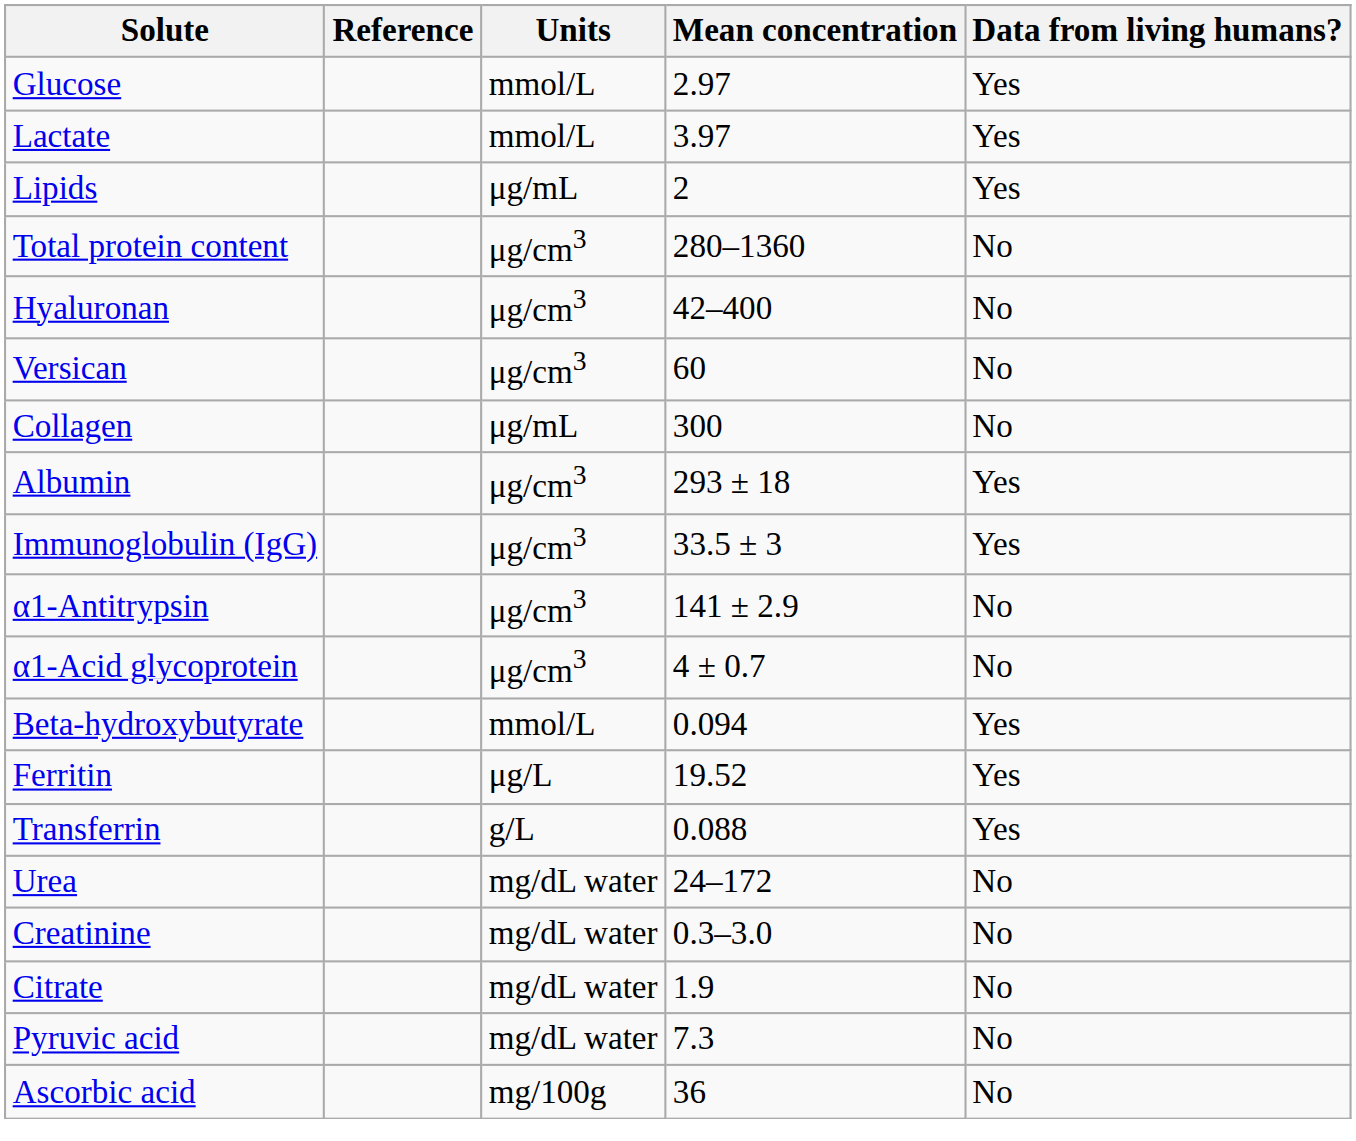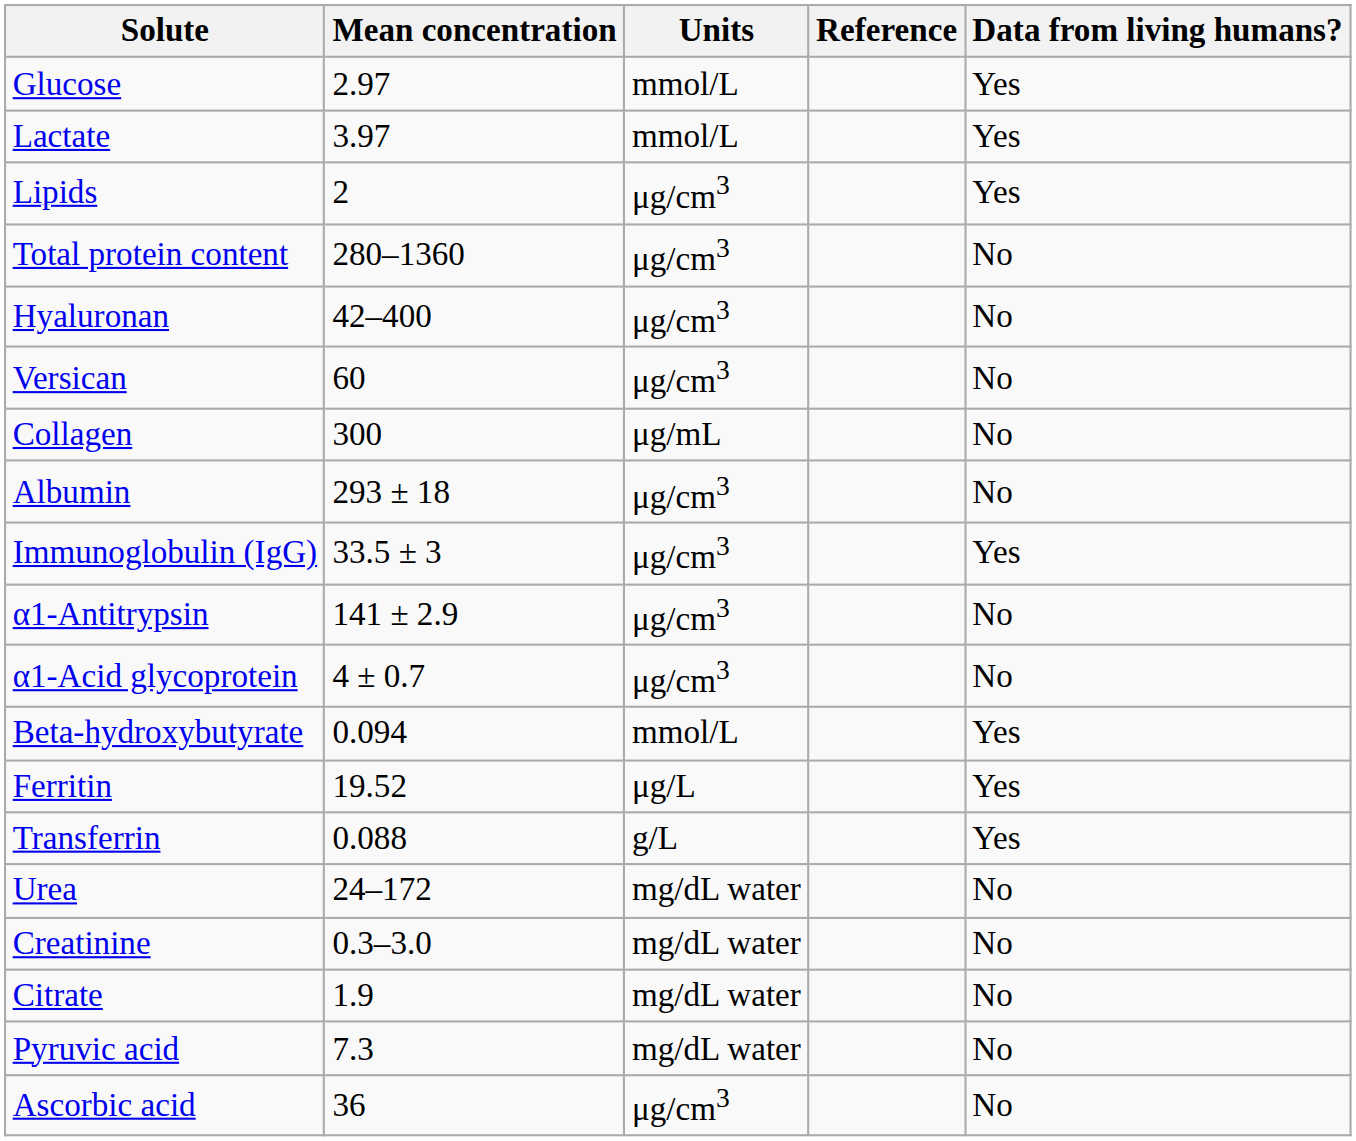columns swapped: Mean concentration <-> Reference
Lipids | Units: μg/mL -> μg/cm3
Albumin | Data from living humans?: Yes -> No
Ascorbic acid | Units: mg/100g -> μg/cm3
